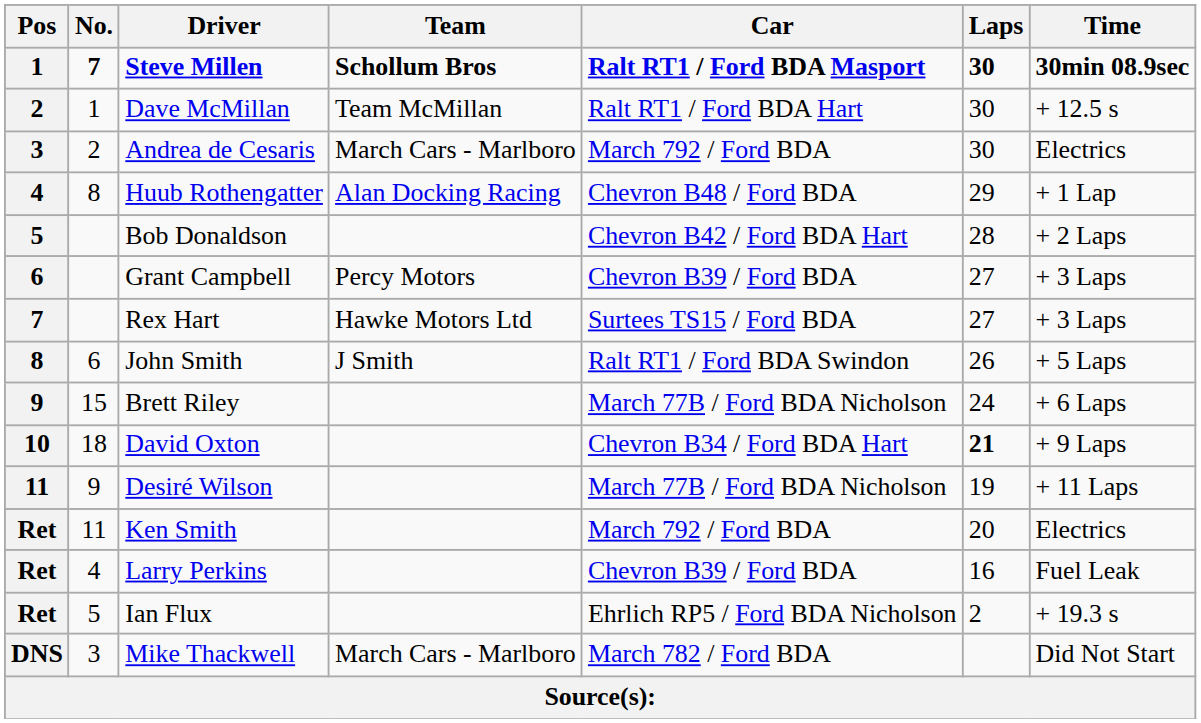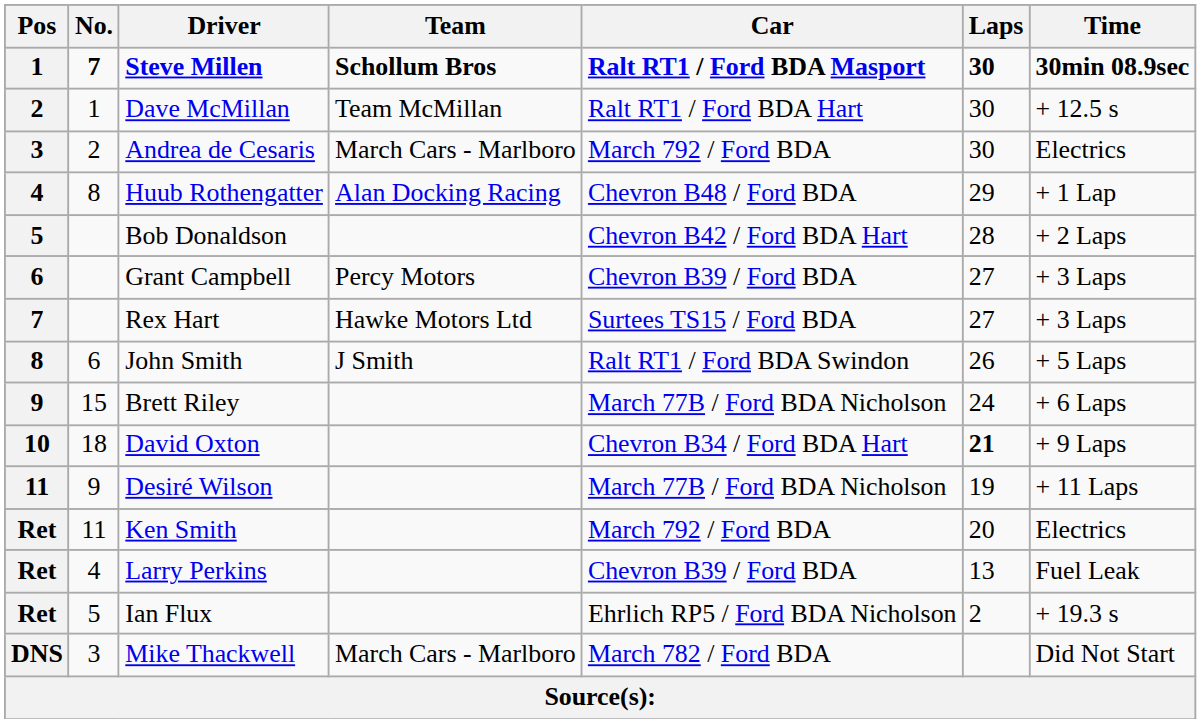Larry Perkins | Laps: 16 -> 13
